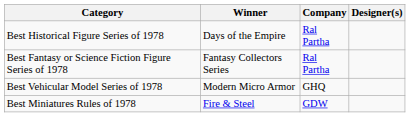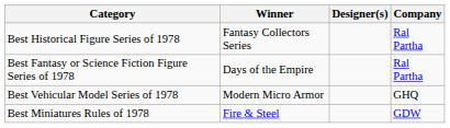columns swapped: Company <-> Designer(s)
Best Historical Figure Series of 1978 | Winner: Days of the Empire -> Fantasy Collectors Series
Best Fantasy or Science Fiction Figure Series of 1978 | Winner: Fantasy Collectors Series -> Days of the Empire
